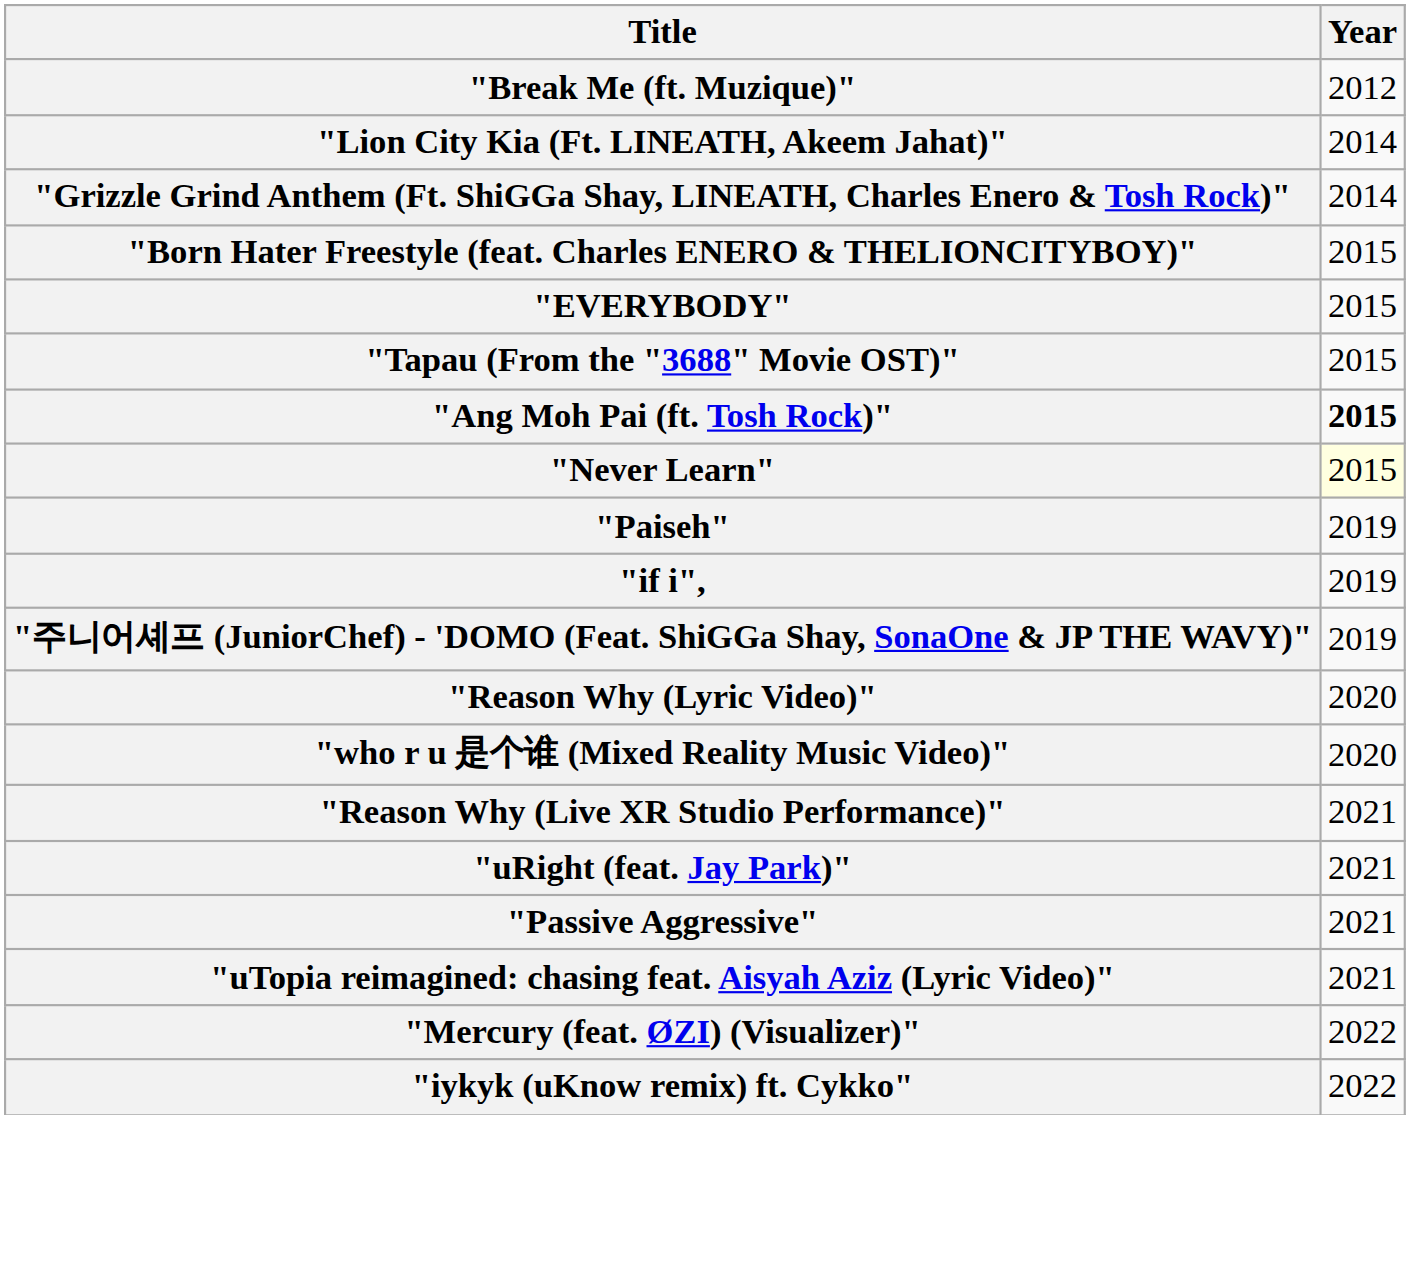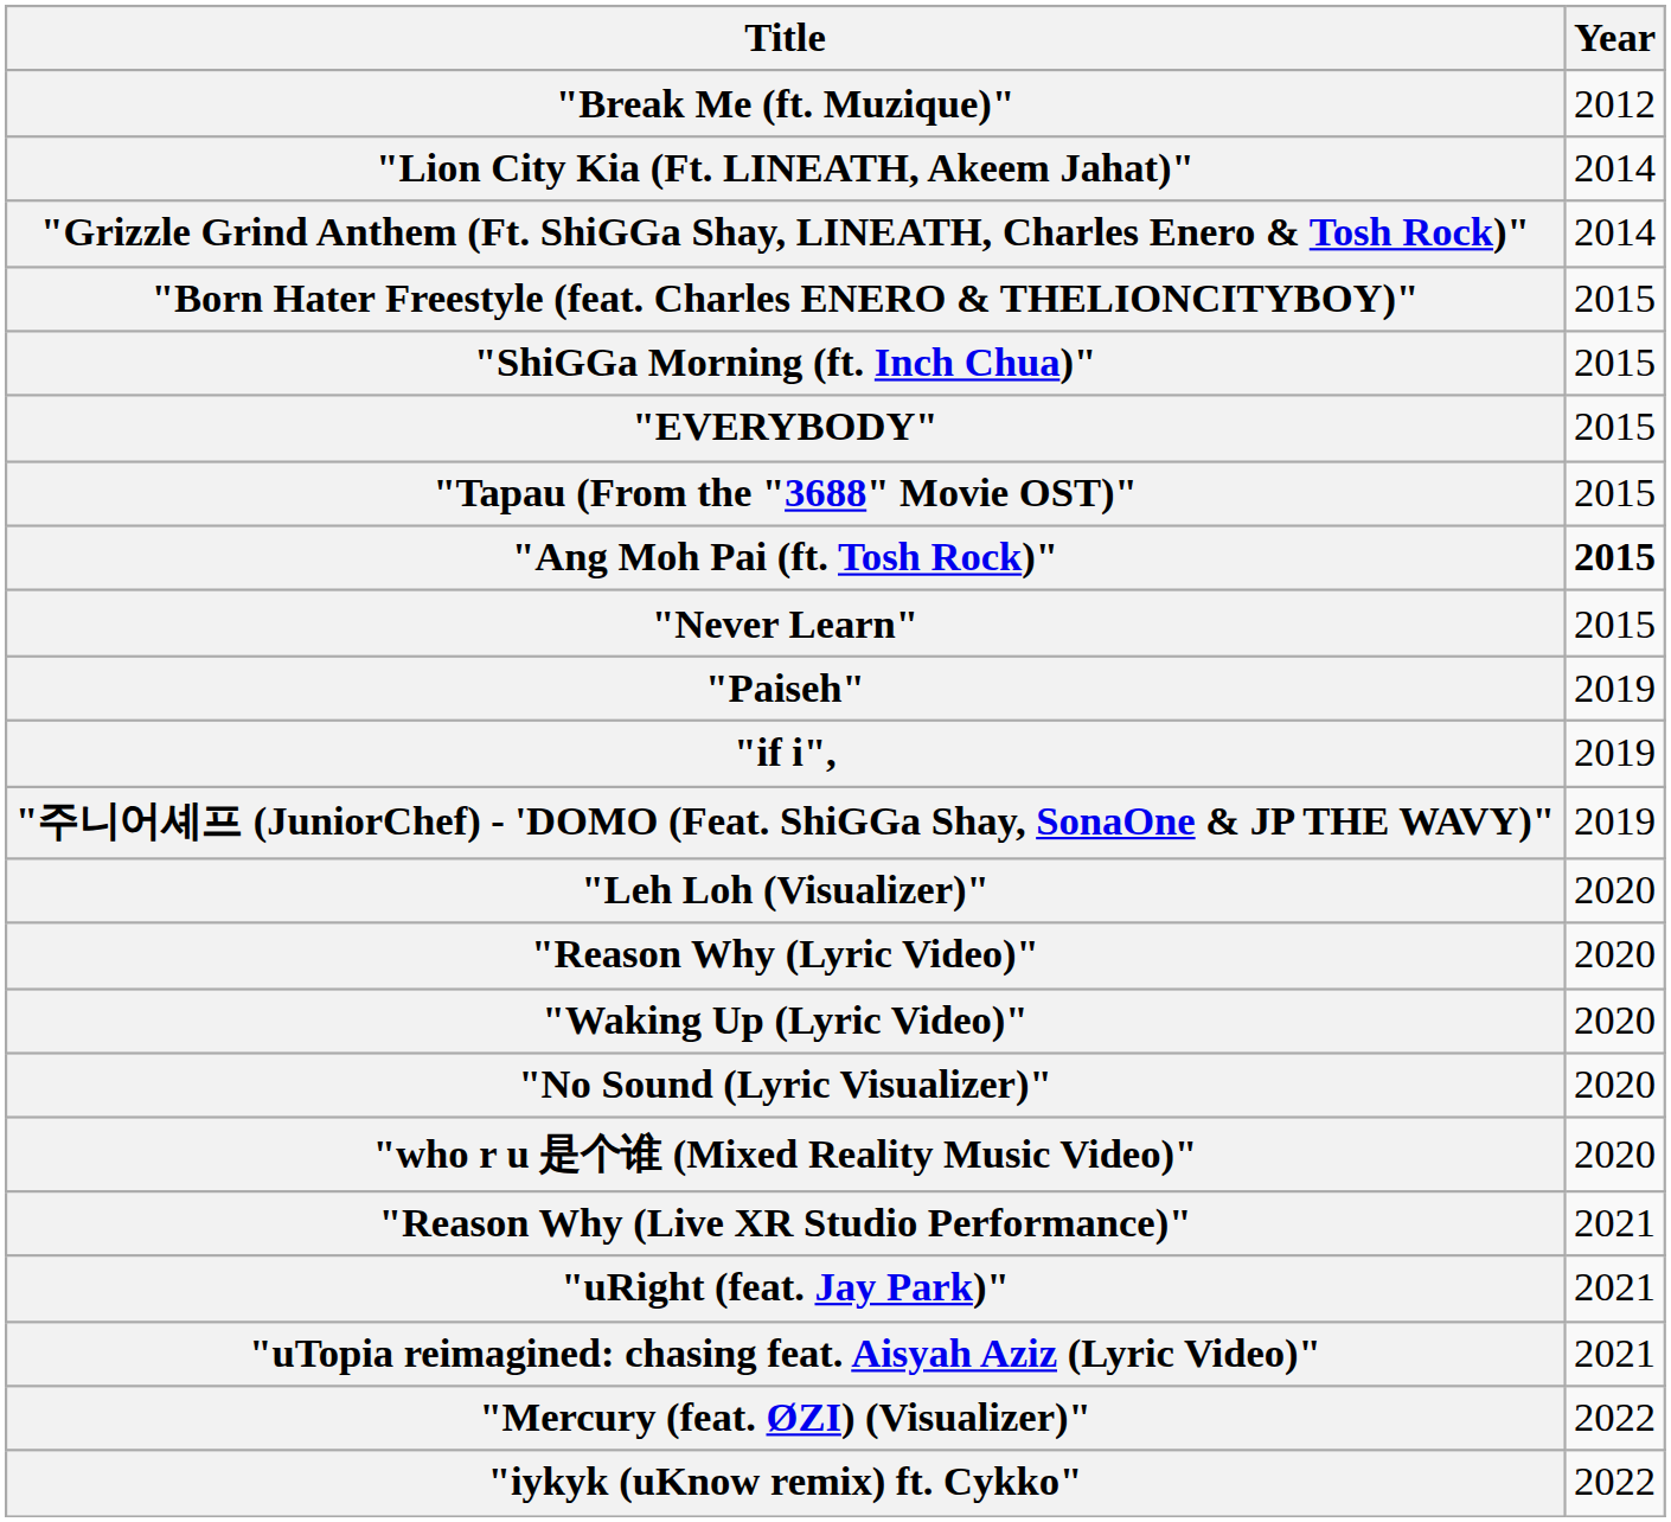+ row: "ShiGGa Morning (ft. Inch Chua)" | 2015
"Never Learn" | Year: lightyellow background -> no background
+ row: "Leh Loh (Visualizer)" | 2020
+ row: "Waking Up (Lyric Video)" | 2020
+ row: "No Sound (Lyric Visualizer)" | 2020
- row: "Passive Aggressive" | 2021
